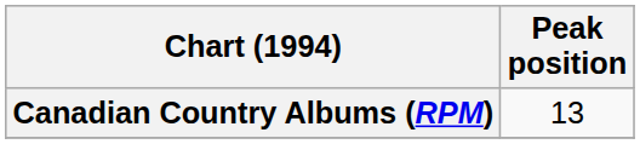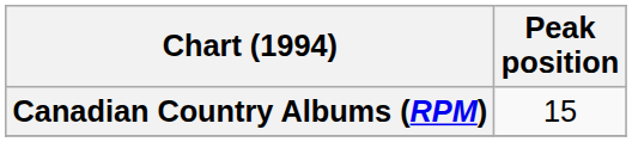Canadian Country Albums (RPM) | Peak position: 13 -> 15
